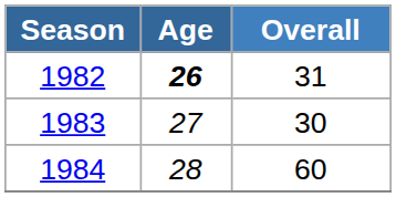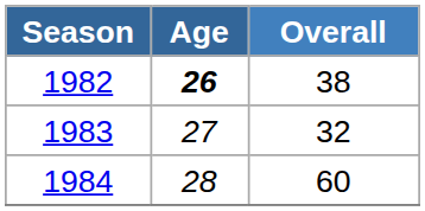1982 | Overall: 31 -> 38
1983 | Overall: 30 -> 32
